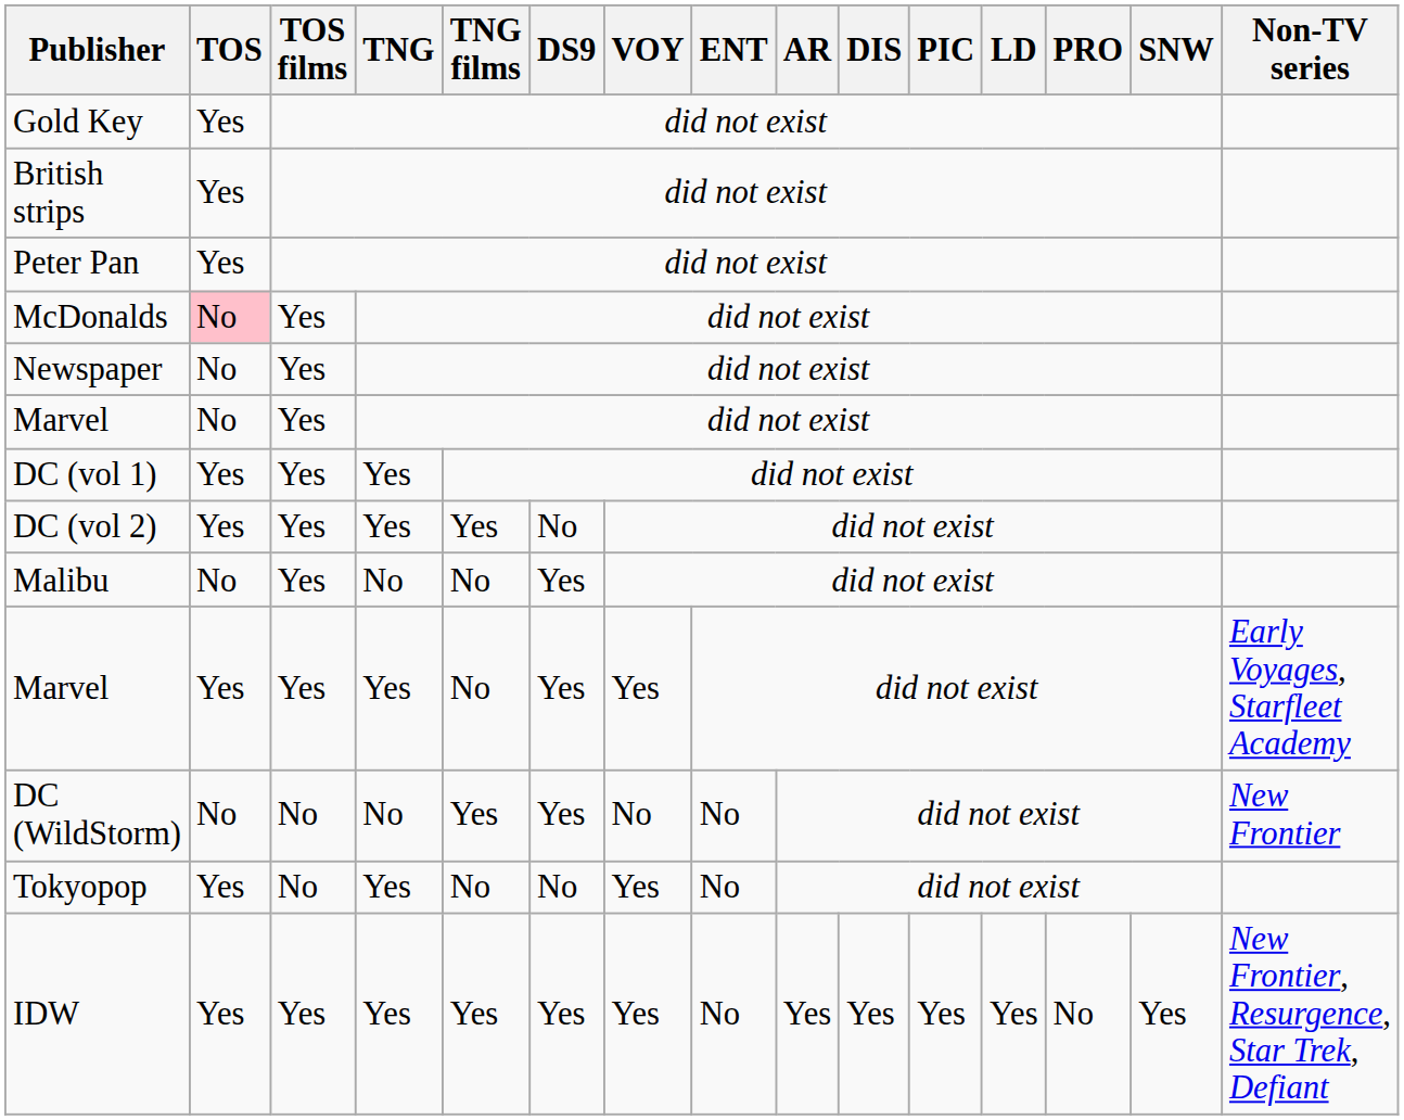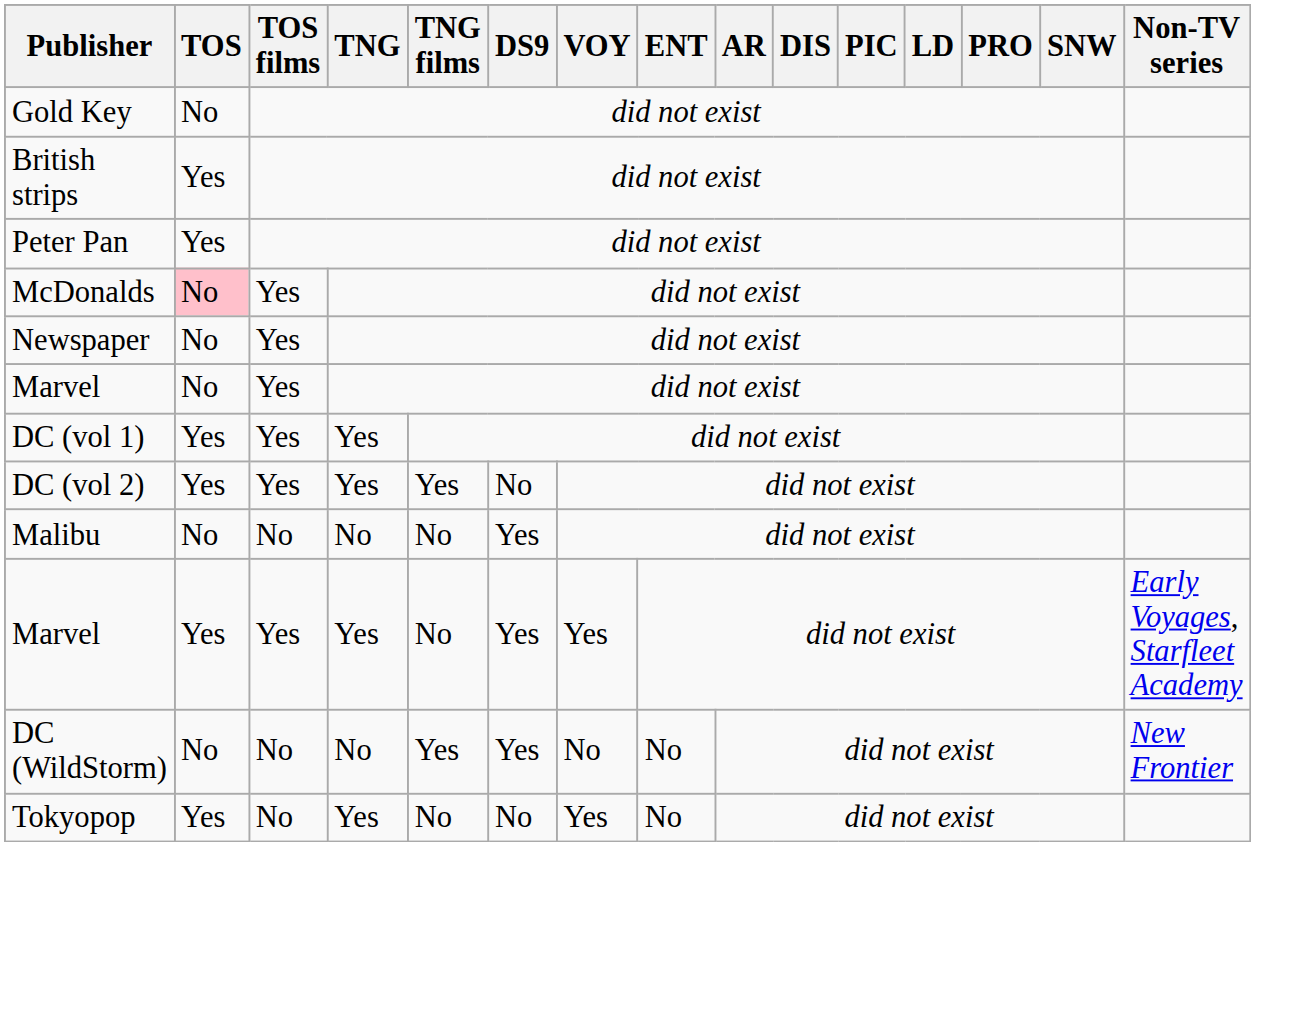Gold Key | TOS: Yes -> No
Malibu | TOS films: Yes -> No
- row: IDW | Yes | Yes | Yes | Yes | Yes | Yes | No | Yes | Yes | Yes | Yes | No | Yes | New Frontier, Resurgence, Star Trek, Defiant
